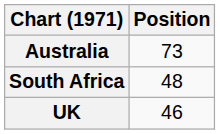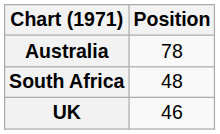Australia | Position: 73 -> 78
